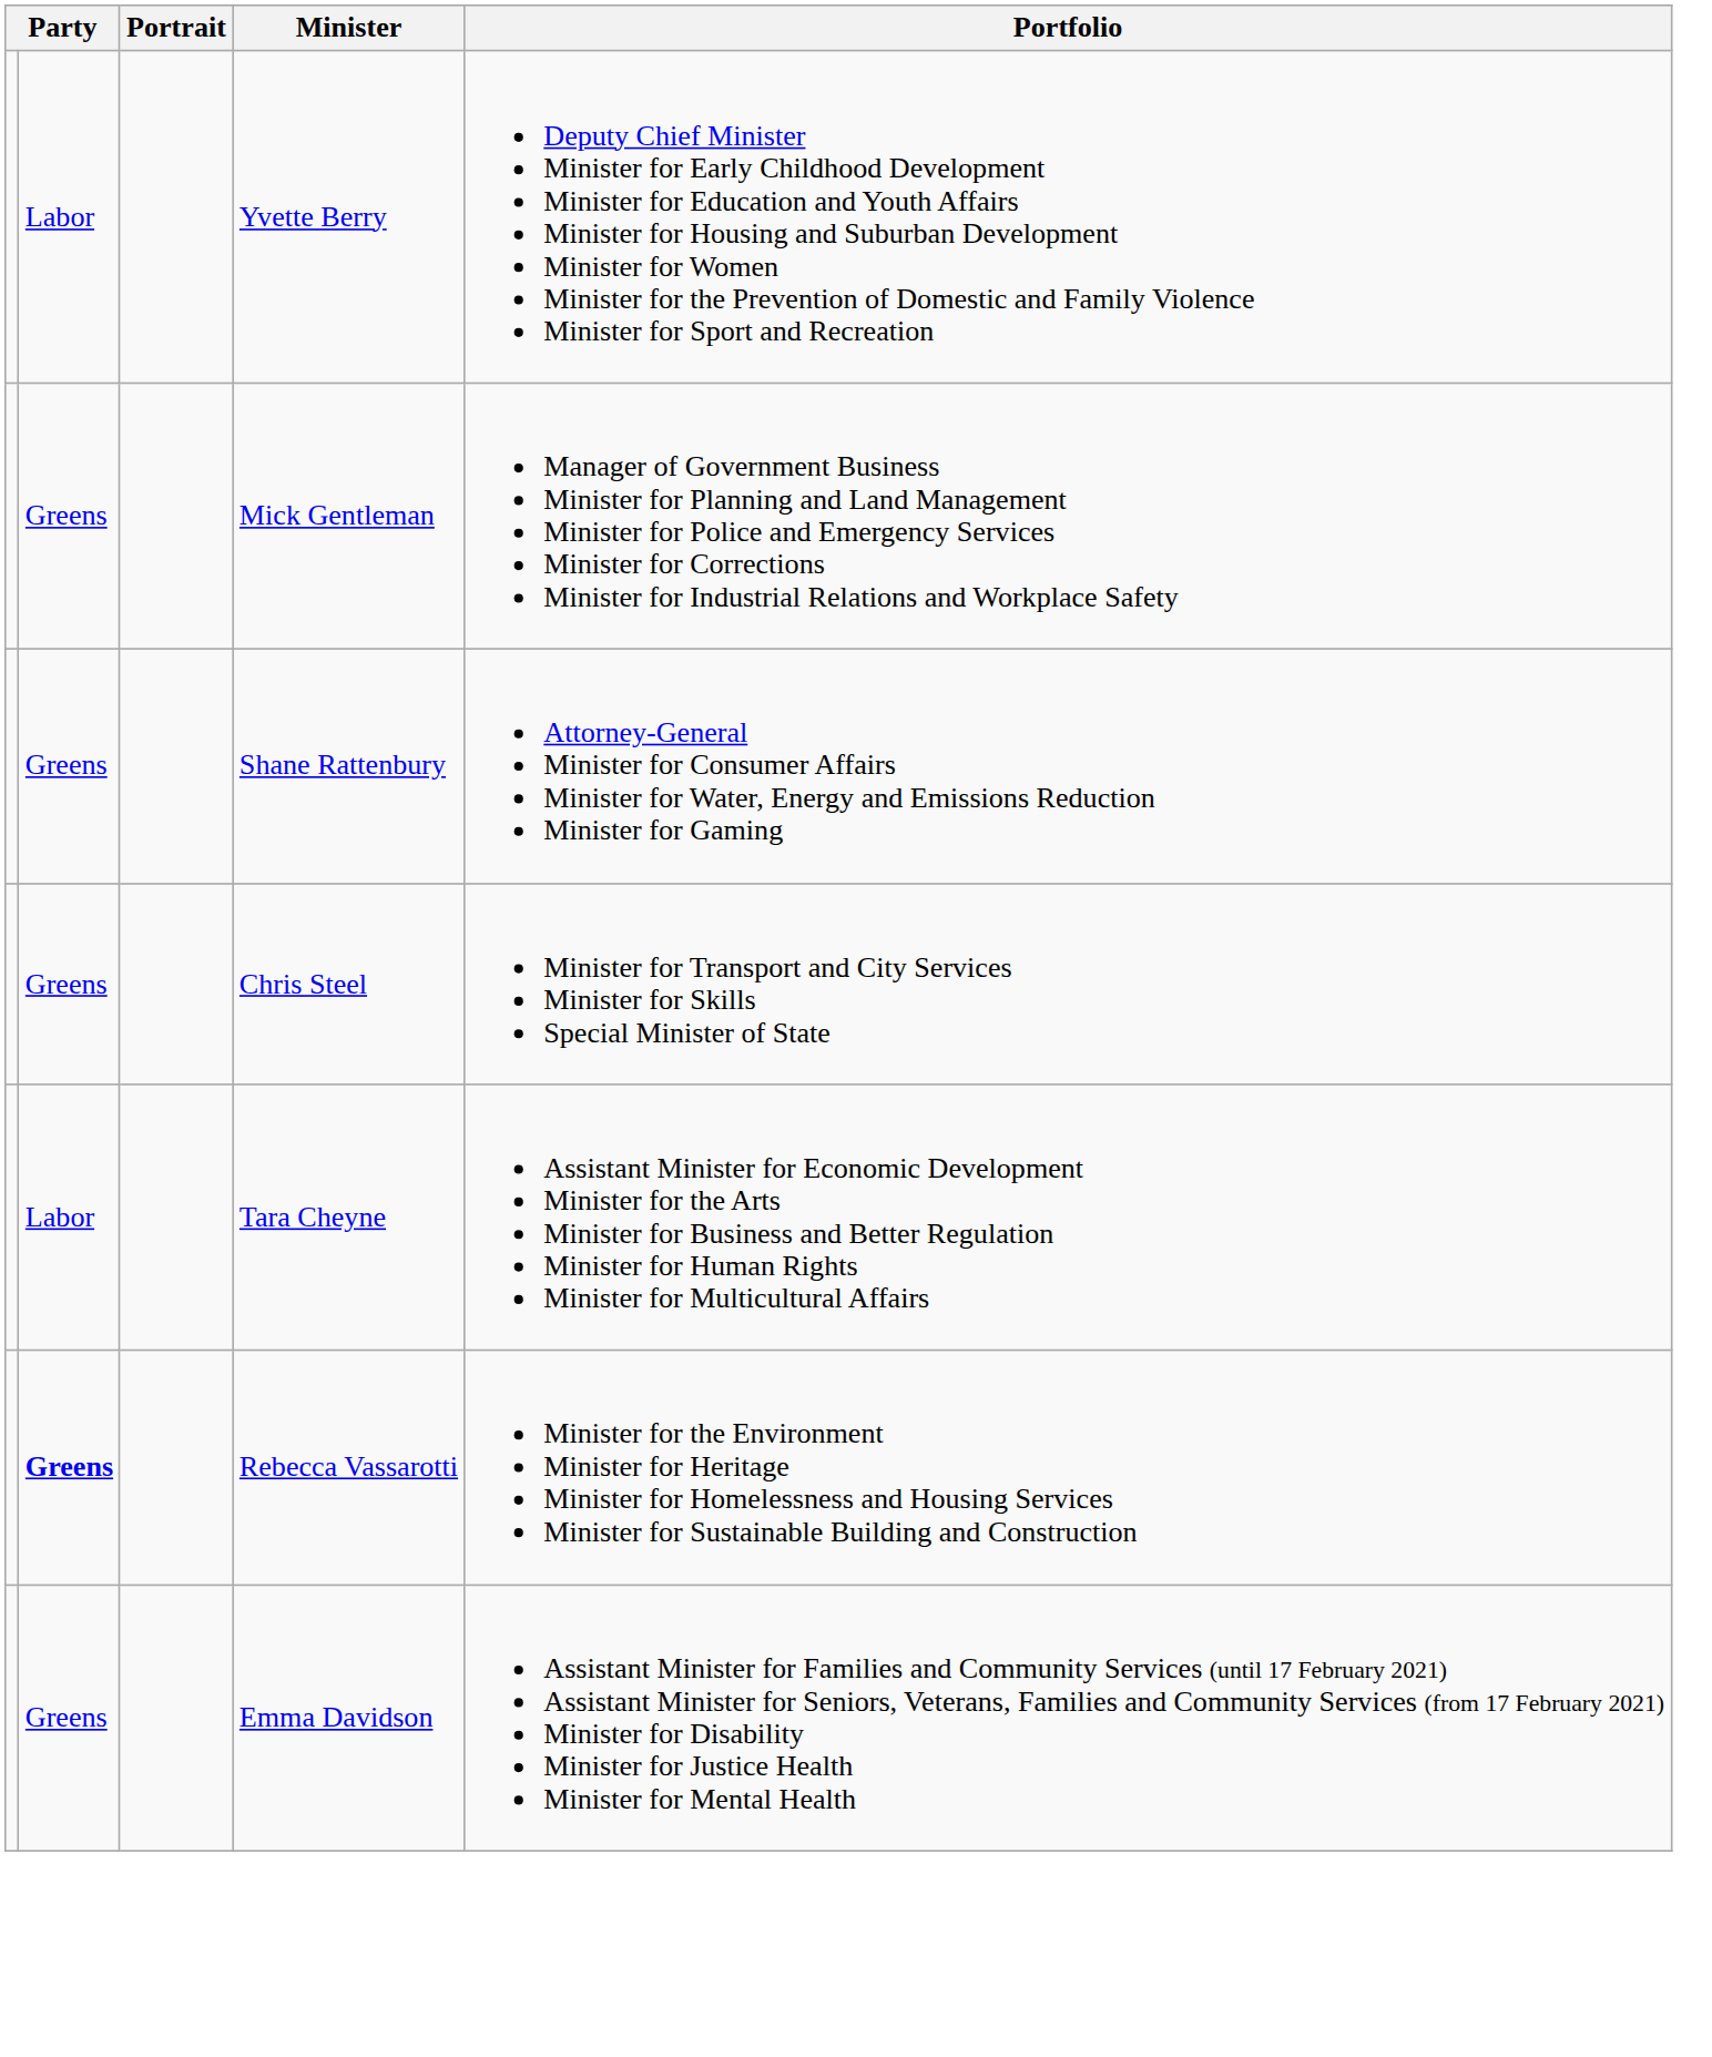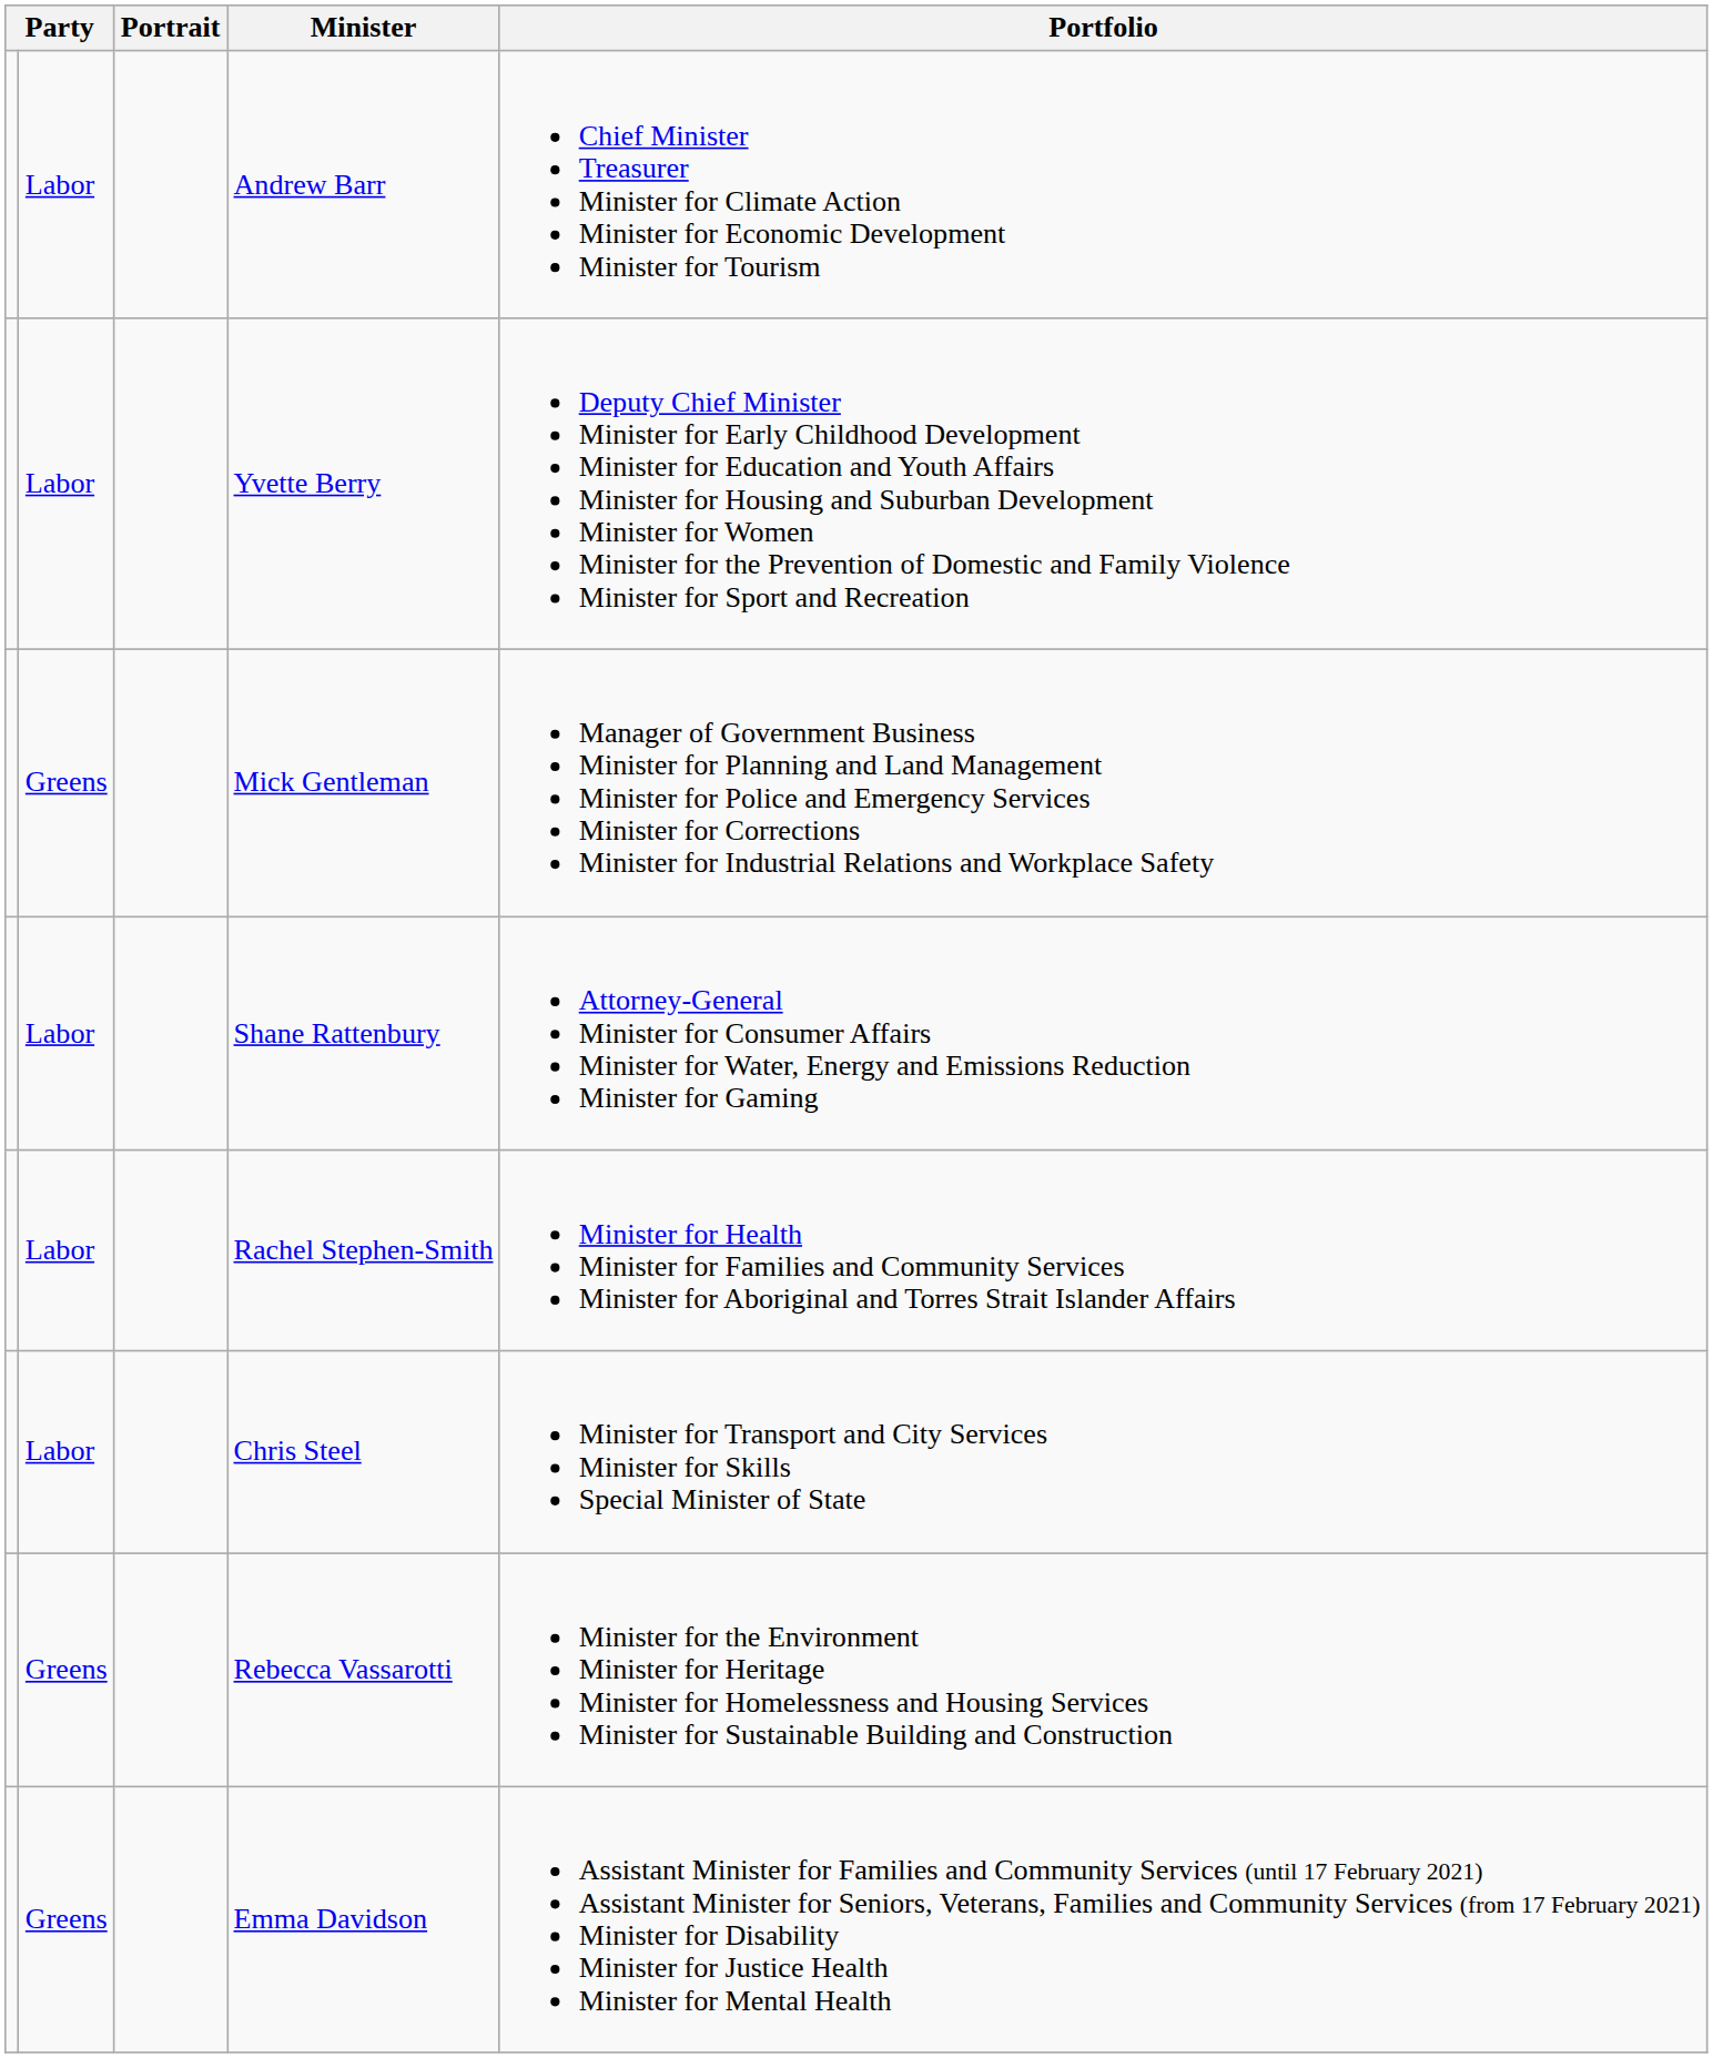+ row: Labor | Andrew Barr | Chief Minister Treasurer Minister for Climate Action Minister for Economic Development Minister for Tourism
Shane Rattenbury | column 2: Greens -> Labor
+ row: Labor | Rachel Stephen-Smith | Minister for Health Minister for Families and Community Services Minister for Aboriginal and Torres Strait Islander Affairs
Chris Steel | column 2: Greens -> Labor
- row: Labor | Tara Cheyne | Assistant Minister for Economic Development Minister for the Arts Minister for Business and Better Regulation Minister for Human Rights Minister for Multicultural Affairs
Rebecca Vassarotti | column 2: bold -> normal
